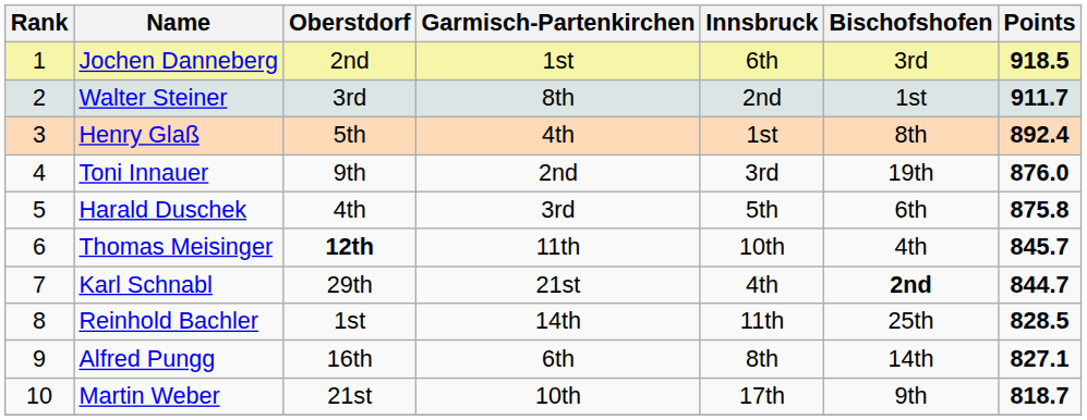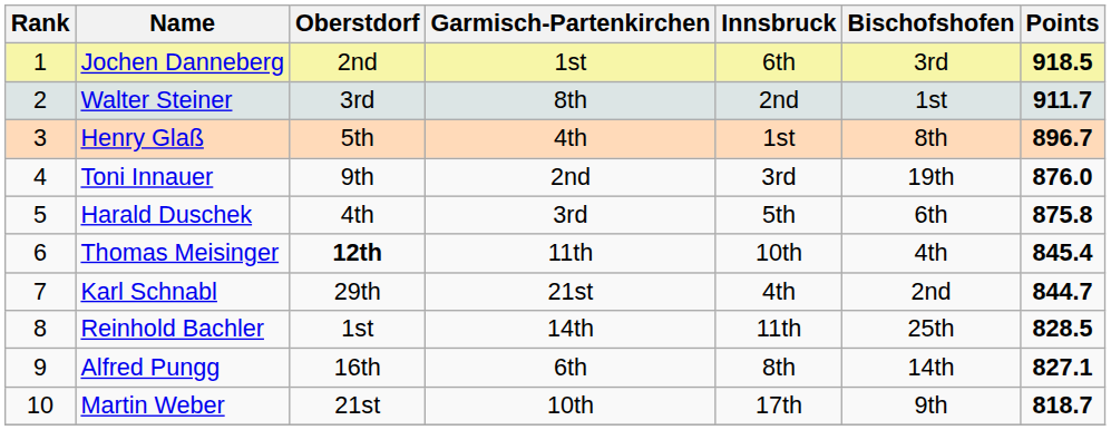Henry Glaß | Points: 892.4 -> 896.7
Thomas Meisinger | Points: 845.7 -> 845.4
Karl Schnabl | Bischofshofen: bold -> normal
